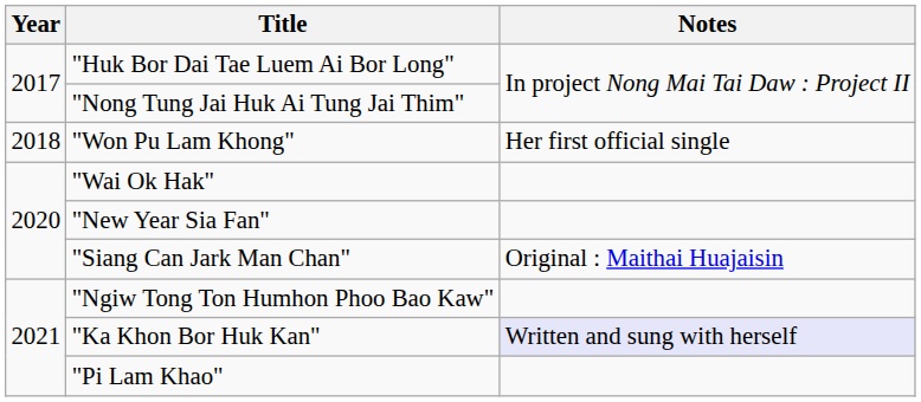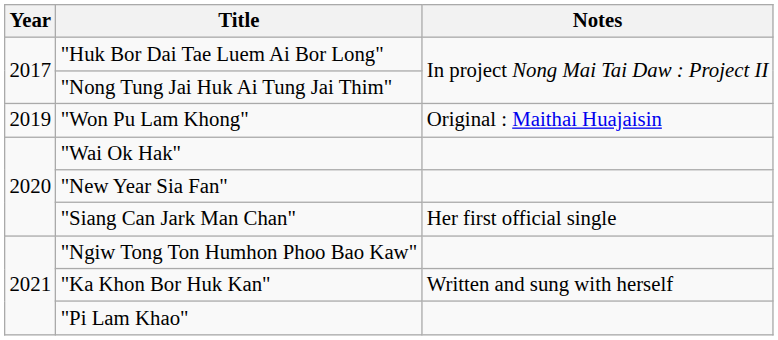"Won Pu Lam Khong" | Year: 2018 -> 2019
"Won Pu Lam Khong" | Notes: Her first official single -> Original : Maithai Huajaisin
"Siang Can Jark Man Chan" | Notes: Original : Maithai Huajaisin -> Her first official single
"Ka Khon Bor Huk Kan" | Notes: lavender background -> no background
